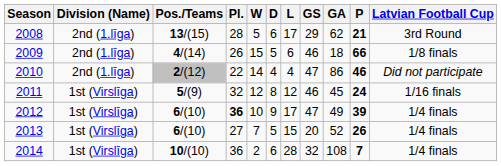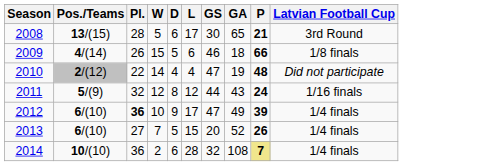- column: Division (Name) | 2nd (1.līga) | 2nd (1.līga) | 2nd (1.līga) | 1st (Virslīga) | 1st (Virslīga) | 1st (Virslīga) | 1st (Virslīga)
2008 | GS: 29 -> 30
2008 | GA: 62 -> 65
2010 | GA: 86 -> 19
2010 | P: 46 -> 48
2011 | GS: 46 -> 44
2011 | GA: 45 -> 43
2014 | P: no background -> khaki background
